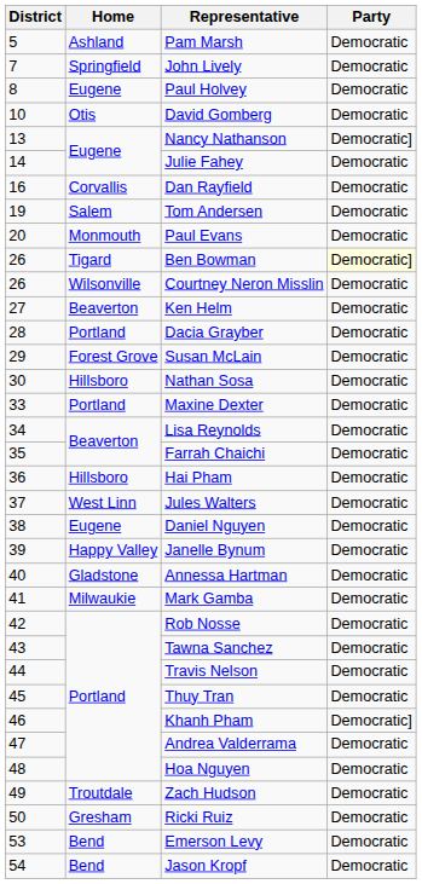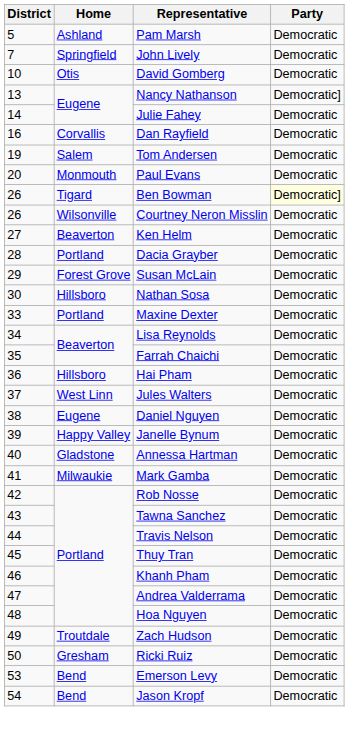- row: 8 | Eugene | Paul Holvey | Democratic
Khanh Pham | Party: Democratic] -> Democratic
